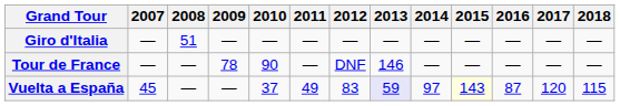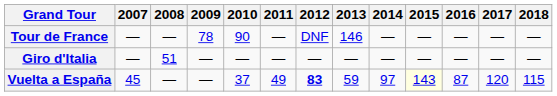rows swapped: Giro d'Italia <-> Tour de France
Vuelta a España | 2012: normal -> bold
Vuelta a España | 2013: lavender background -> no background
